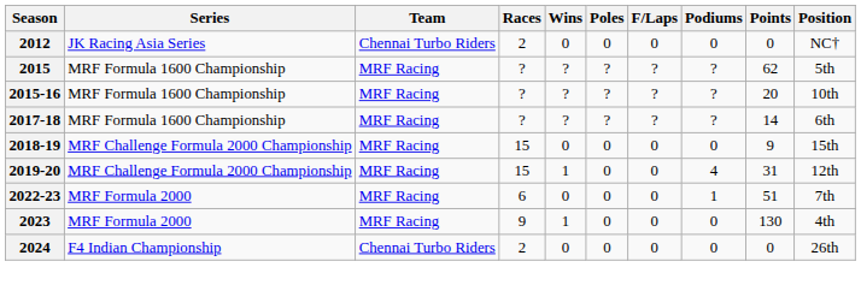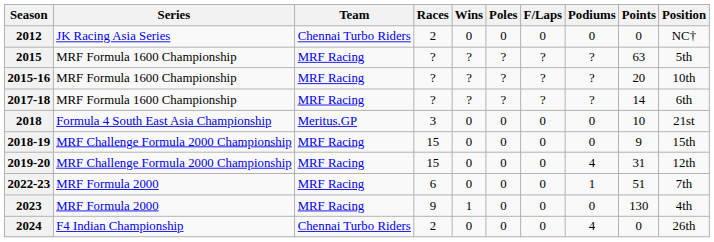2015 | Points: 62 -> 63
+ row: 2018 | Formula 4 South East Asia Championship | Meritus.GP | 3 | 0 | 0 | 0 | 0 | 10 | 21st
2019-20 | Wins: 1 -> 0
2024 | Podiums: 0 -> 4
